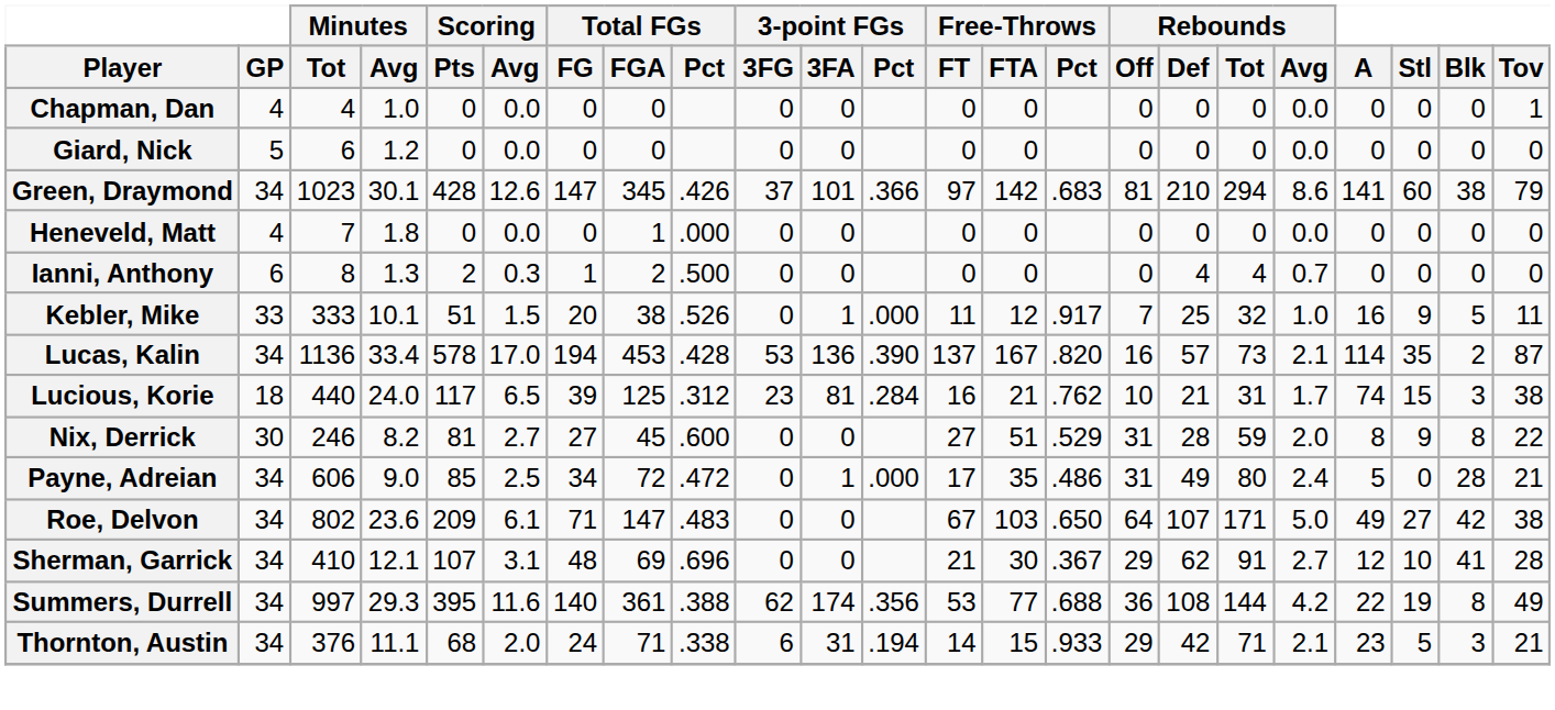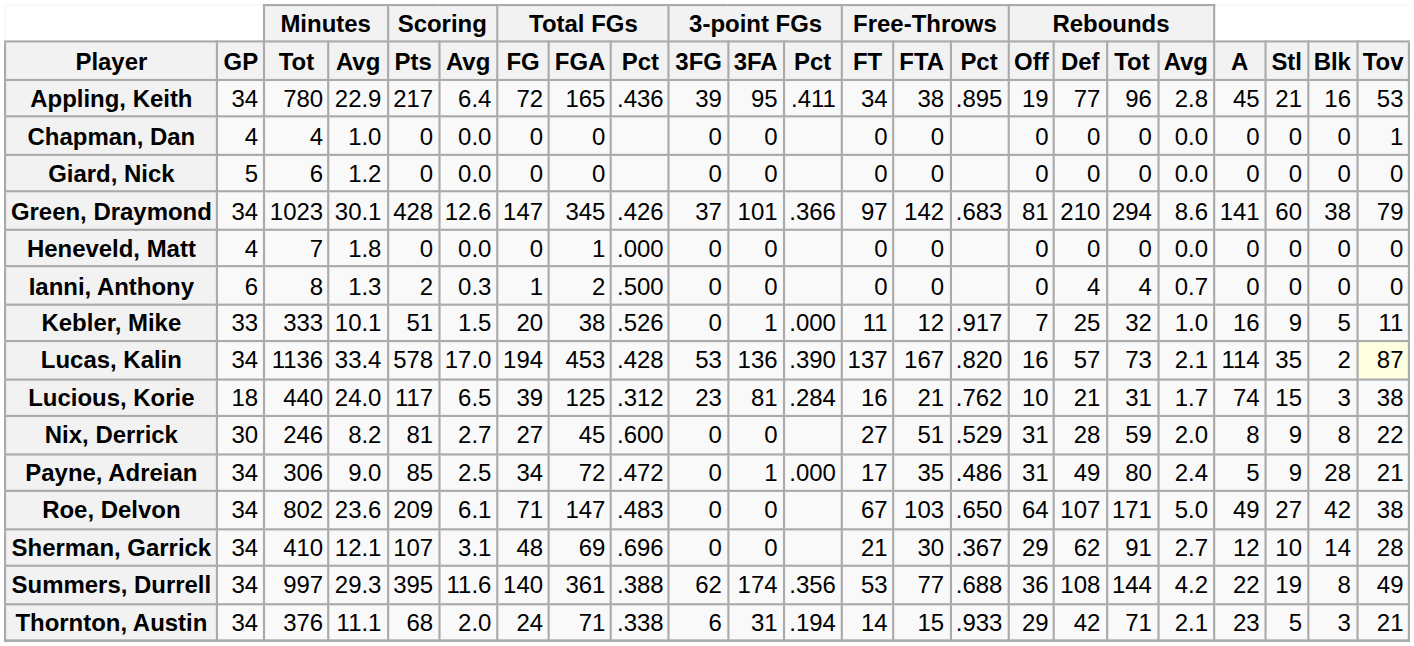+ row: Appling, Keith | 34 | 780 | 22.9 | 217 | 6.4 | 72 | 165 | .436 | 39 | 95 | .411 | 34 | 38 | .895 | 19 | 77 | 96 | 2.8 | 45 | 21 | 16 | 53
Lucas, Kalin | Tov: no background -> lightyellow background
Payne, Adreian | Minutes / Tot: 606 -> 306
Payne, Adreian | Stl: 0 -> 9
Sherman, Garrick | Blk: 41 -> 14
